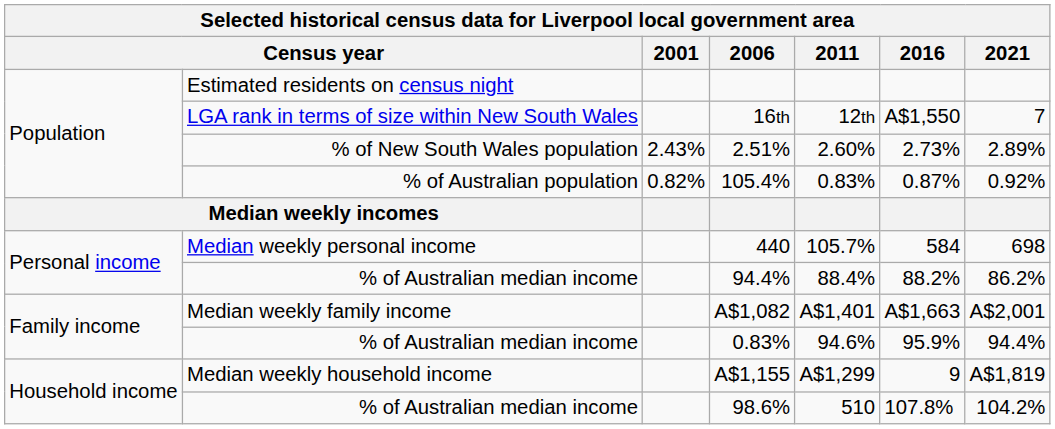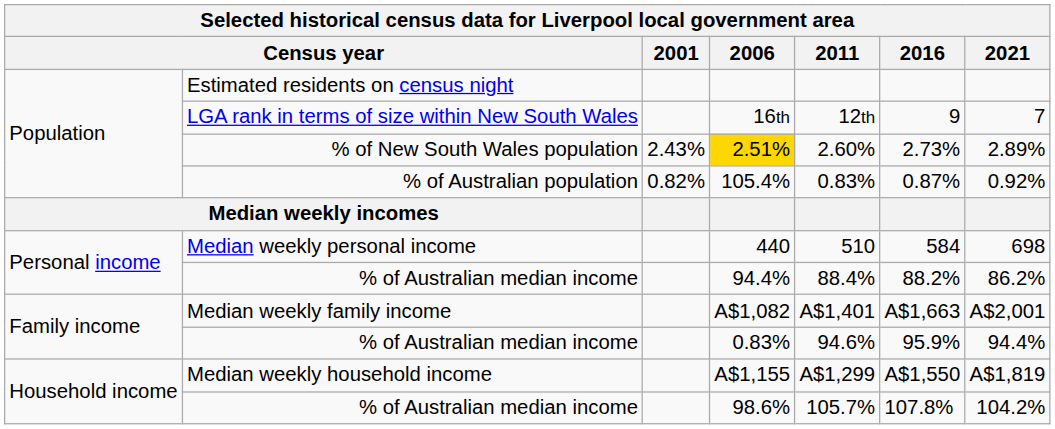LGA rank in terms of size within New South Wales | 2016: A$1,550 -> 9
% of New South Wales population | 2006: no background -> gold background
Median weekly personal income | 2011: 105.7% -> 510
Median weekly household income | 2016: 9 -> A$1,550
Household income / % of Australian median income | 2011: 510 -> 105.7%
